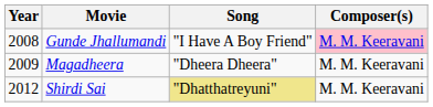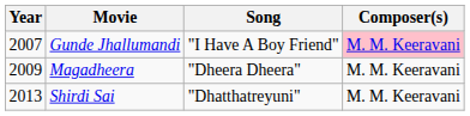Gunde Jhallumandi | Year: 2008 -> 2007
Shirdi Sai | Year: 2012 -> 2013
Shirdi Sai | Song: khaki background -> no background
